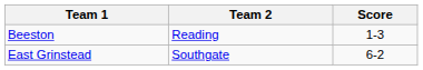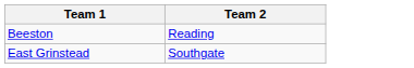- column: Score | 1-3 | 6-2
